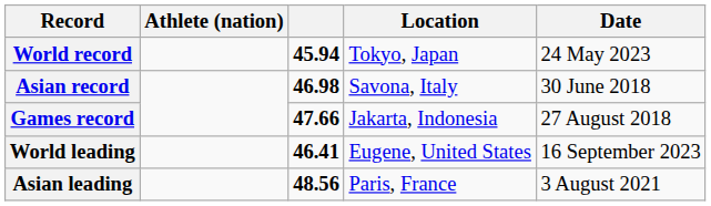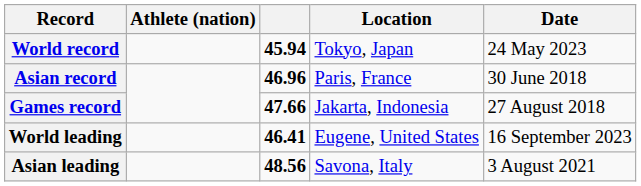Asian record | column 3: 46.98 -> 46.96
Asian record | Location: Savona, Italy -> Paris, France
Asian leading | Location: Paris, France -> Savona, Italy
